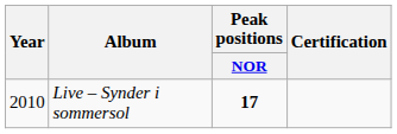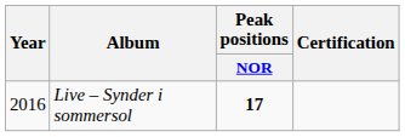Live – Synder i sommersol | Year: 2010 -> 2016
